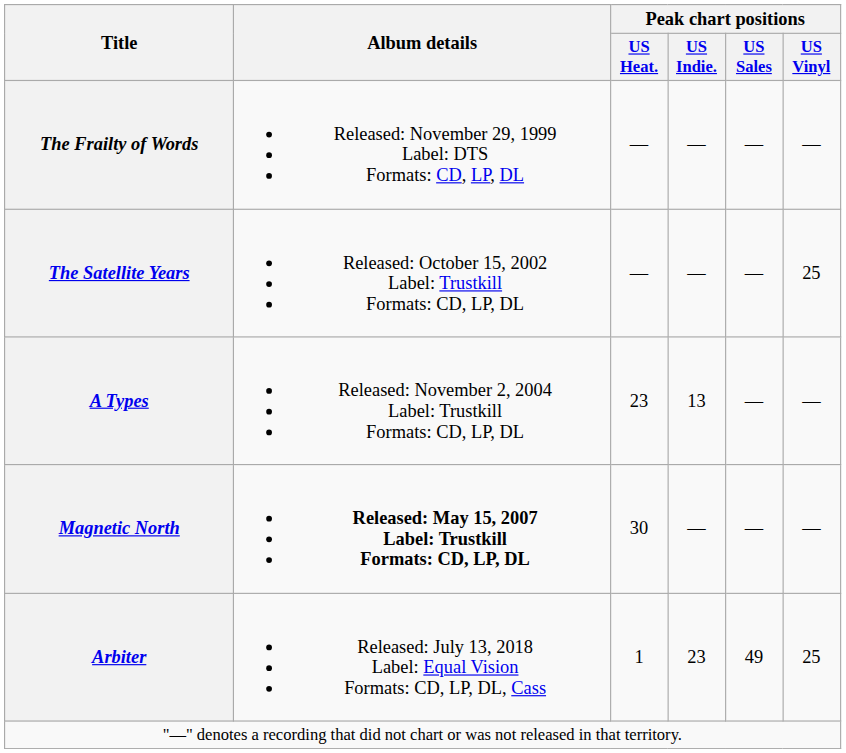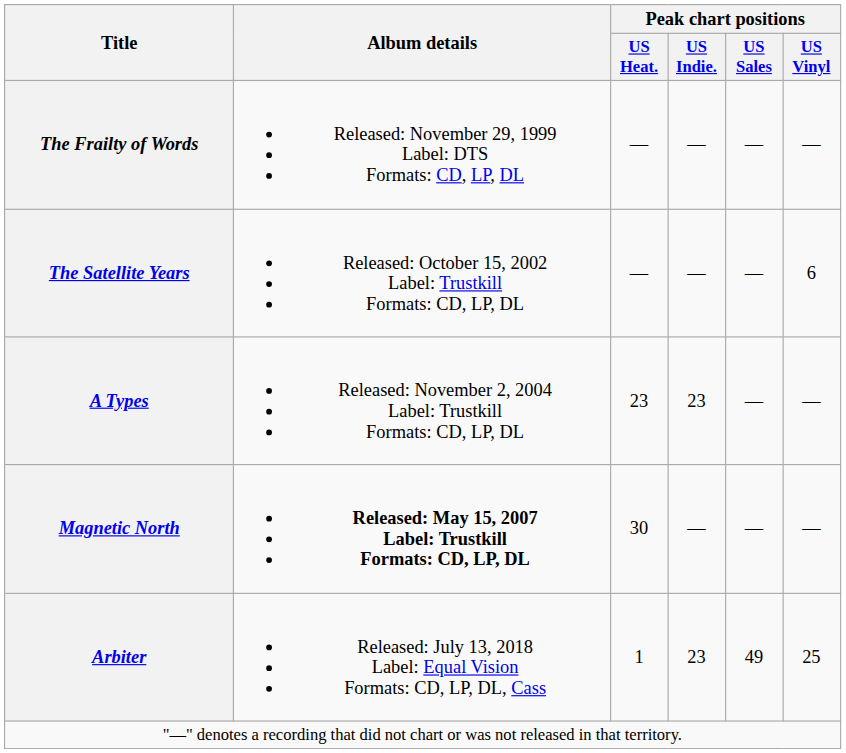The Satellite Years | Peak chart positions / US Vinyl: 25 -> 6
A Types | Peak chart positions / US Indie.: 13 -> 23
